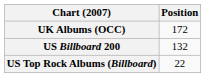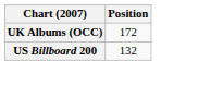- row: US Top Rock Albums (Billboard) | 22
